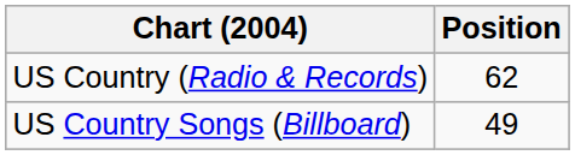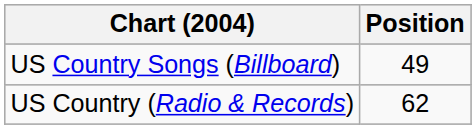rows swapped: US Country Songs (Billboard) <-> US Country (Radio & Records)
